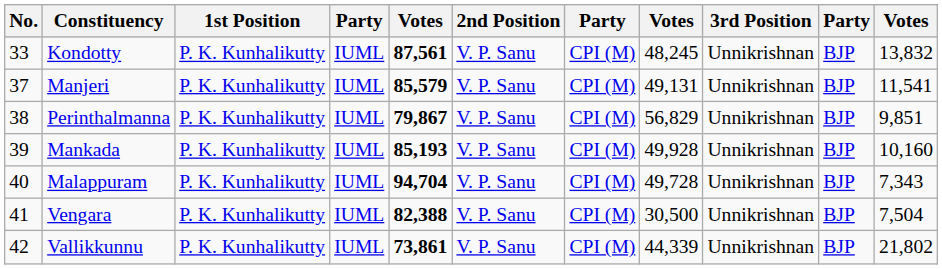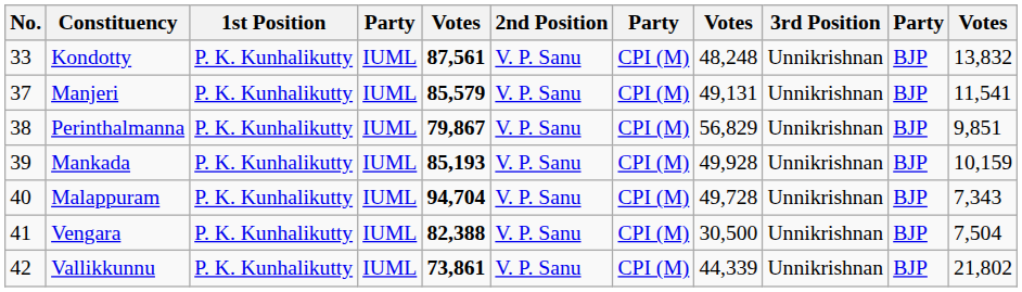Kondotty | column 8: 48,245 -> 48,248
Mankada | column 11: 10,160 -> 10,159
